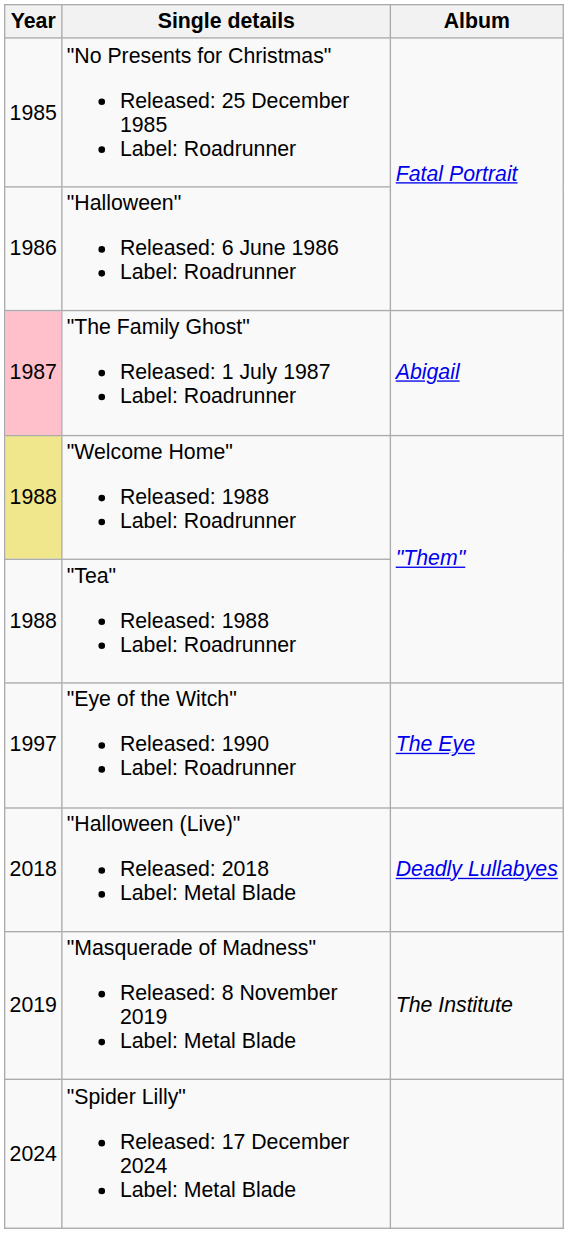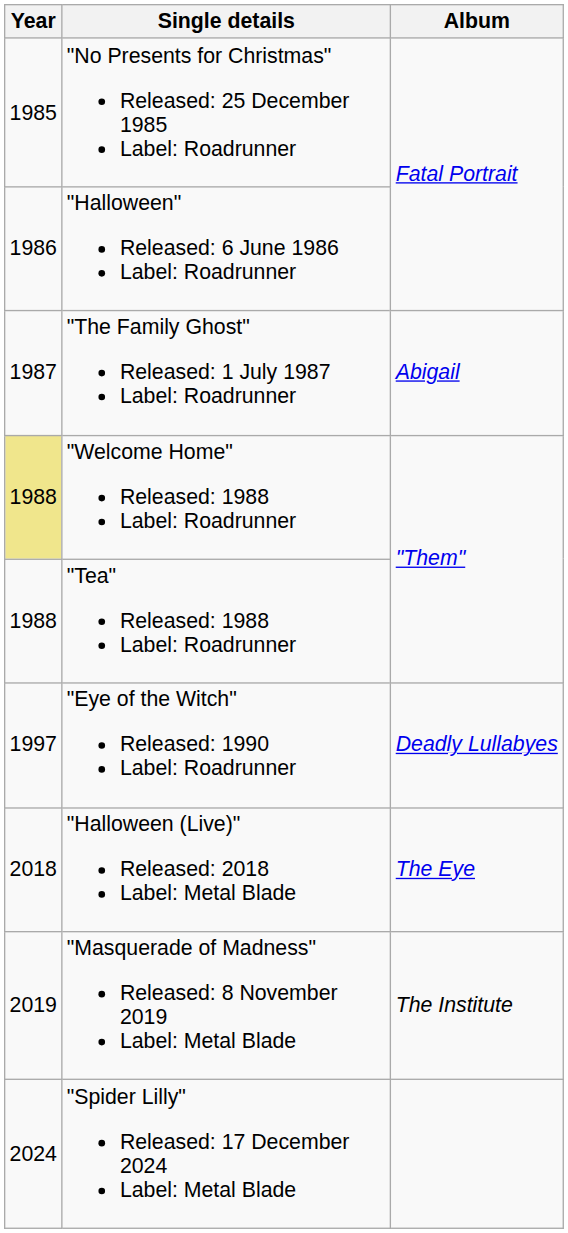"The Family Ghost" Released: 1 July 1987 Label: Roadrunner | Year: pink background -> no background
"Eye of the Witch" Released: 1990 Label: Roadrunner | Album: The Eye -> Deadly Lullabyes
"Halloween (Live)" Released: 2018 Label: Metal Blade | Album: Deadly Lullabyes -> The Eye
